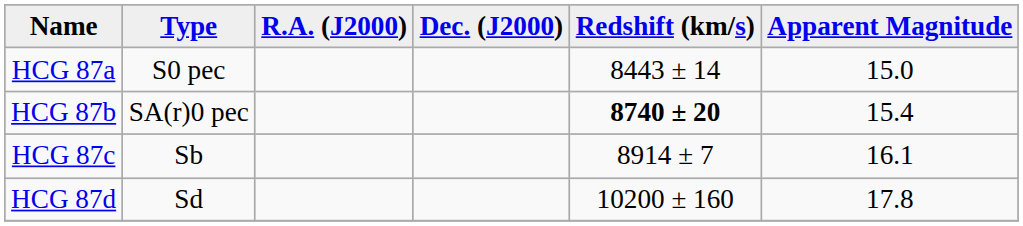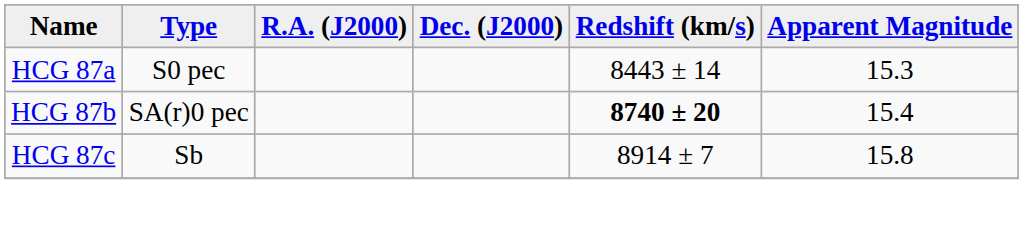HCG 87a | Apparent Magnitude: 15.0 -> 15.3
HCG 87c | Apparent Magnitude: 16.1 -> 15.8
- row: HCG 87d | Sd | 10200 ± 160 | 17.8
